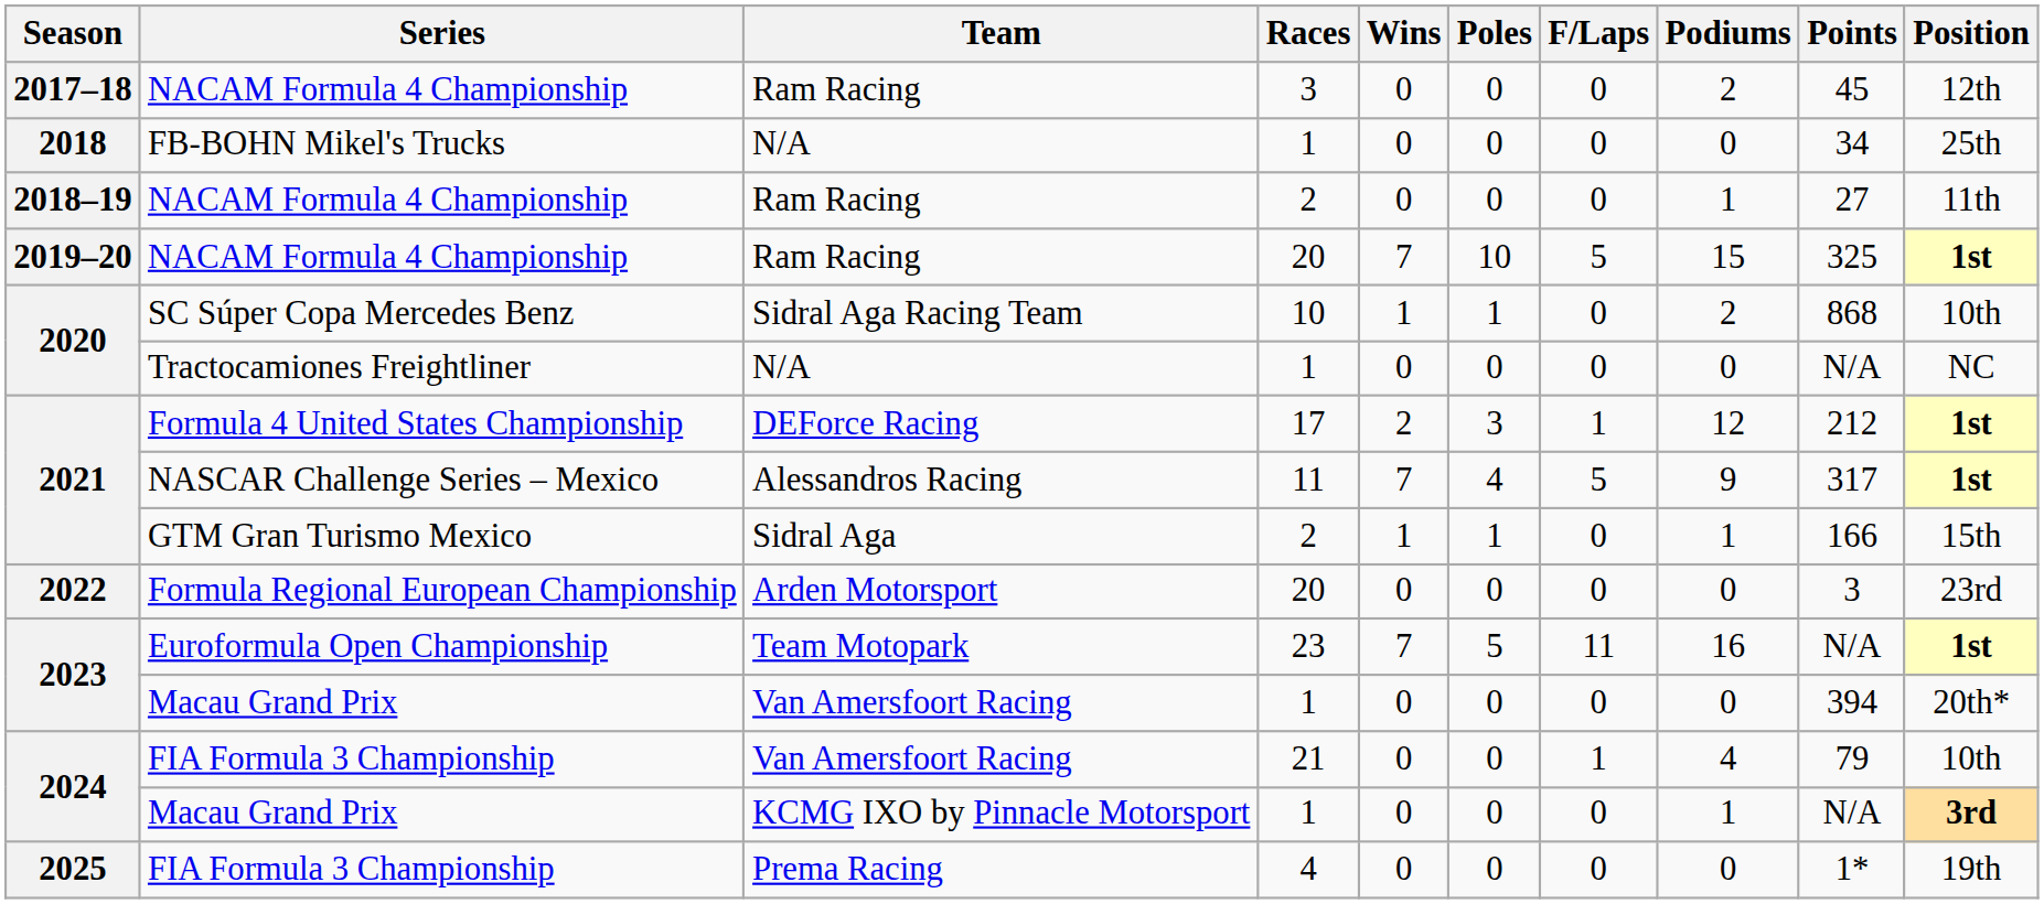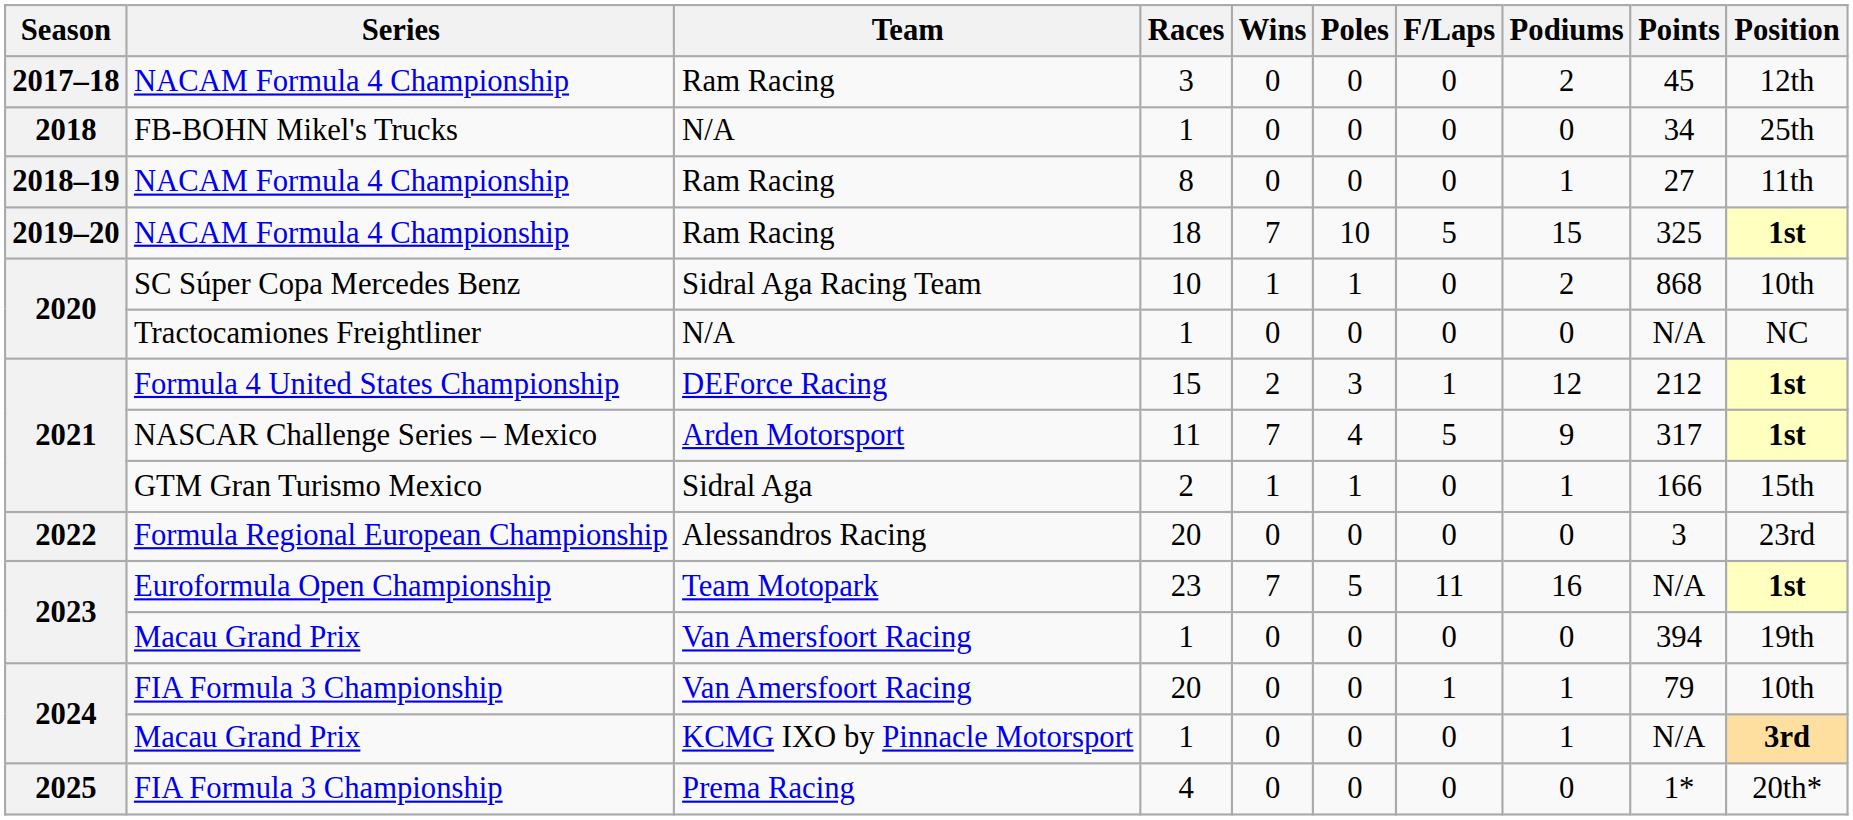2018–19 / NACAM Formula 4 Championship | Races: 2 -> 8
2019–20 / NACAM Formula 4 Championship | Races: 20 -> 18
Formula 4 United States Championship | Races: 17 -> 15
NASCAR Challenge Series – Mexico | Team: Alessandros Racing -> Arden Motorsport
Formula Regional European Championship | Team: Arden Motorsport -> Alessandros Racing
2023 / Macau Grand Prix | Position: 20th* -> 19th
2024 / FIA Formula 3 Championship | Races: 21 -> 20
2024 / FIA Formula 3 Championship | Podiums: 4 -> 1
2025 / FIA Formula 3 Championship | Position: 19th -> 20th*
